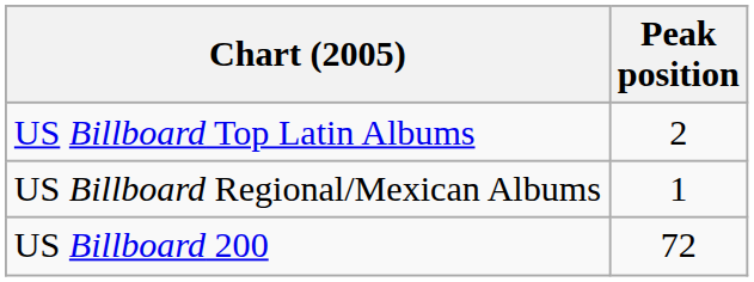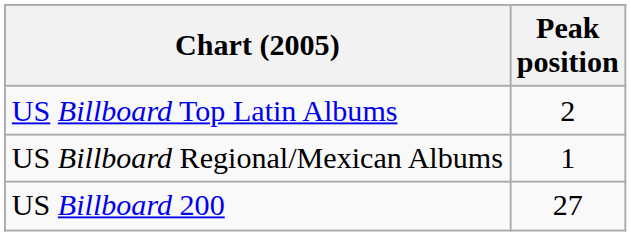US Billboard 200 | Peak position: 72 -> 27
